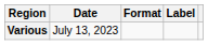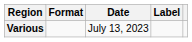columns swapped: Date <-> Format
